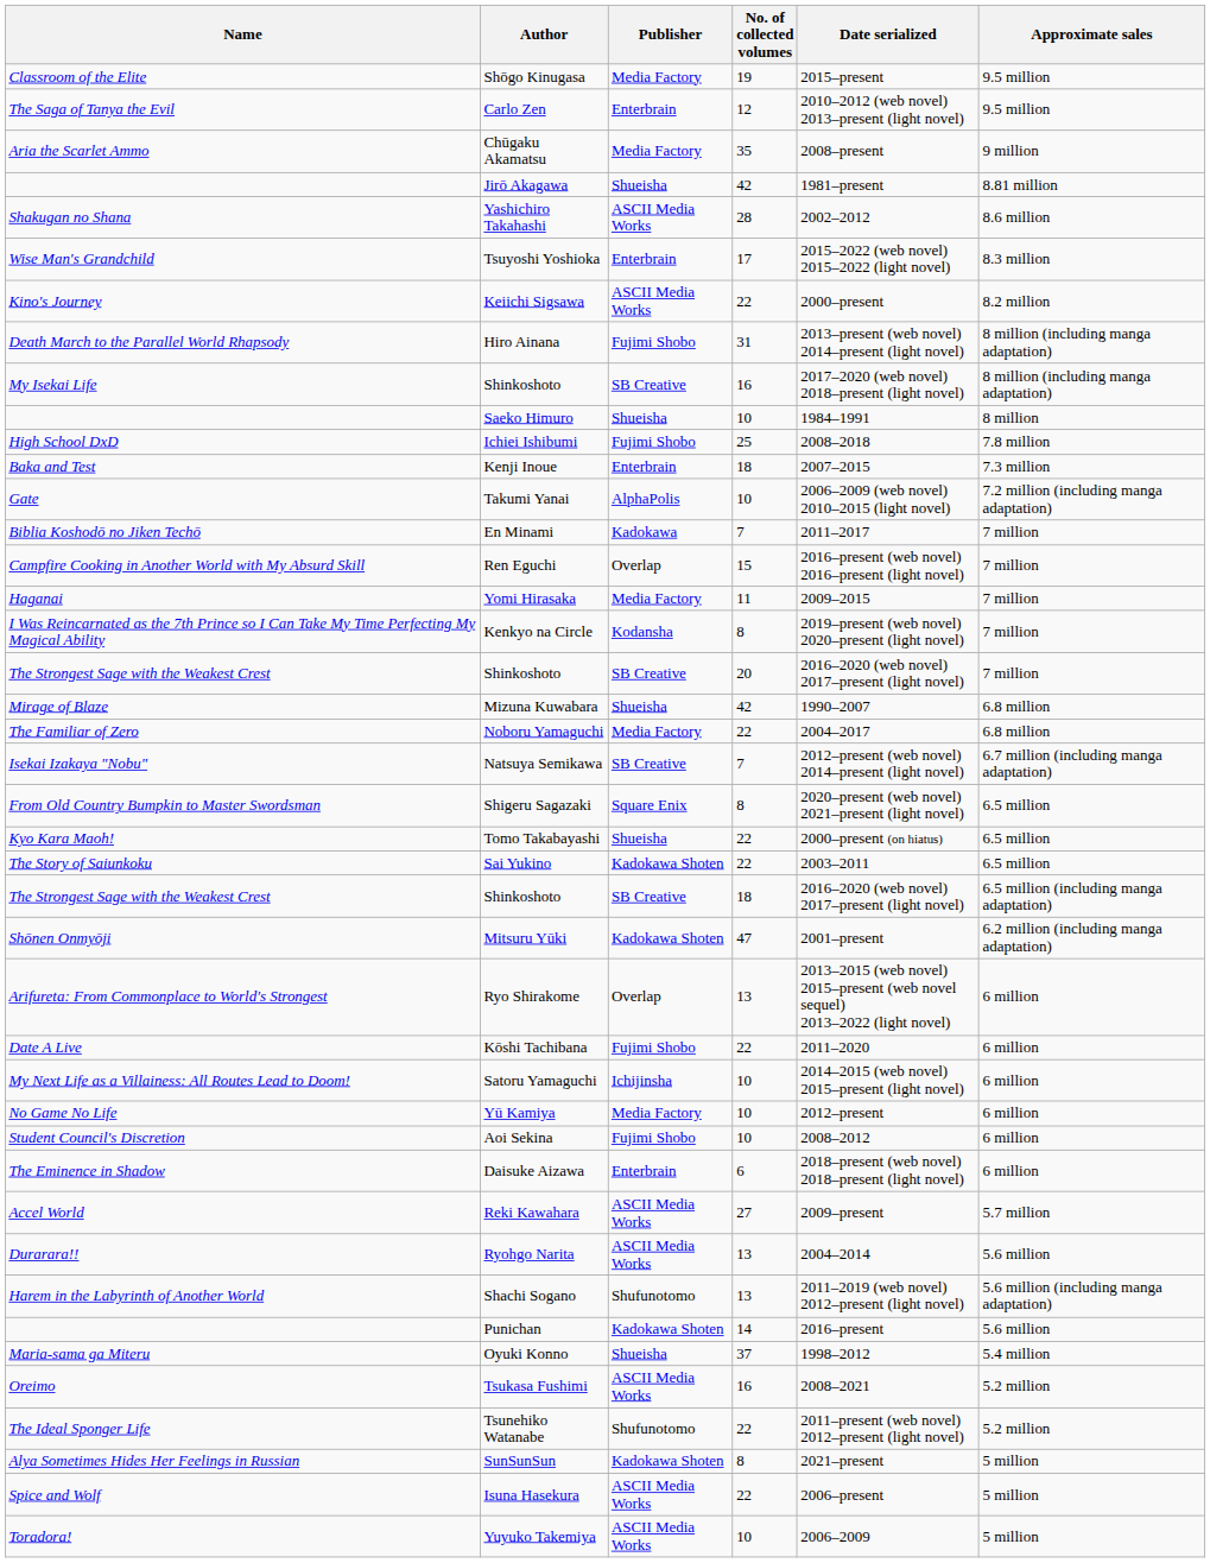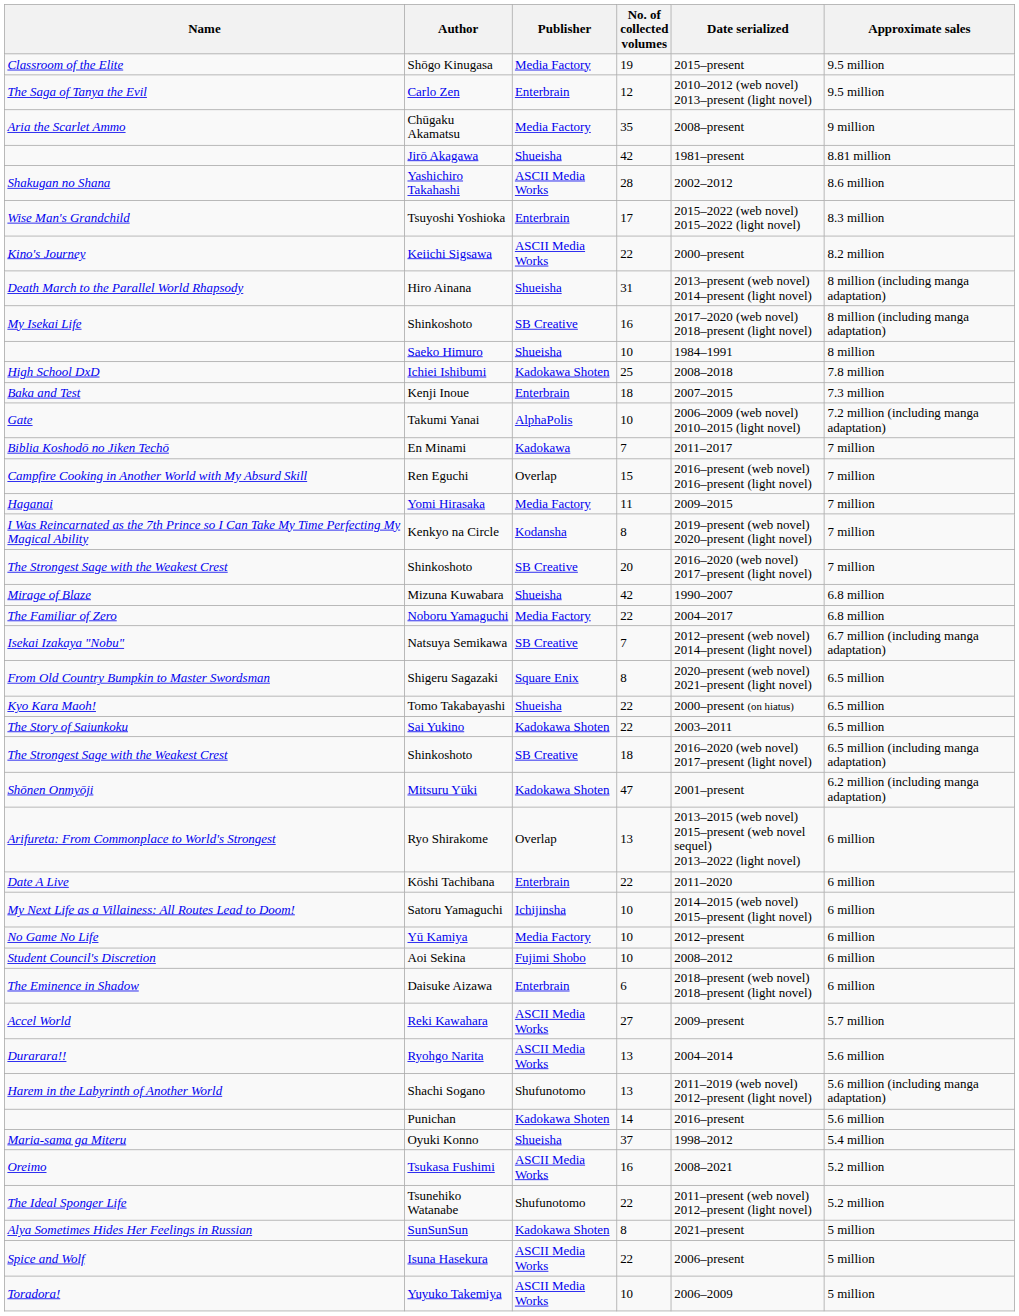Hiro Ainana | Publisher: Fujimi Shobo -> Shueisha
Ichiei Ishibumi | Publisher: Fujimi Shobo -> Kadokawa Shoten
Kōshi Tachibana | Publisher: Fujimi Shobo -> Enterbrain
